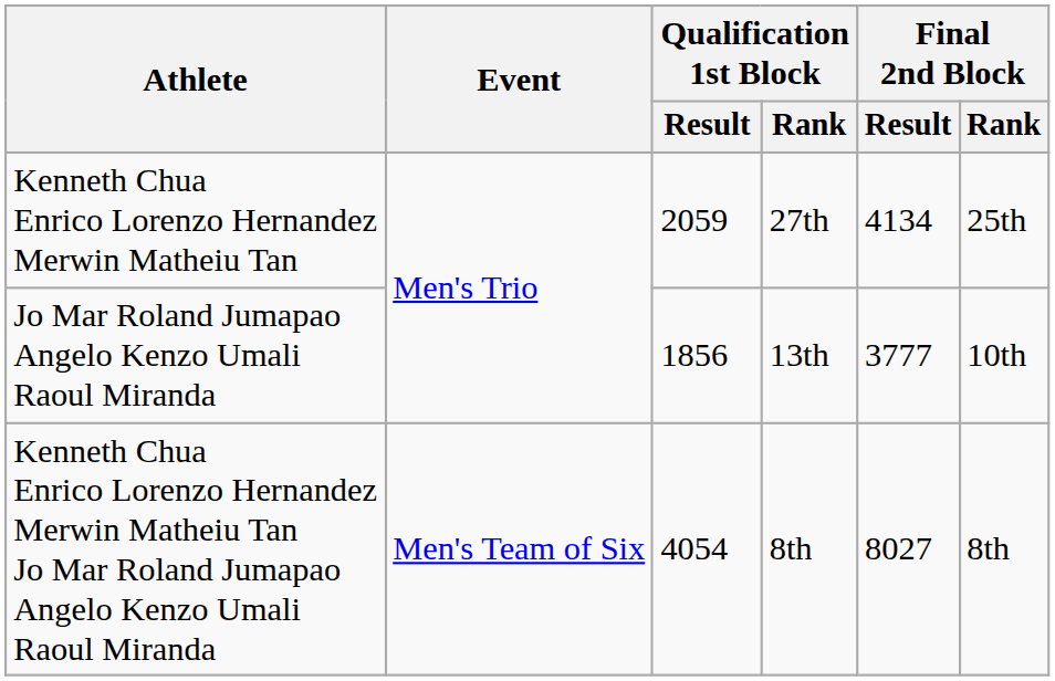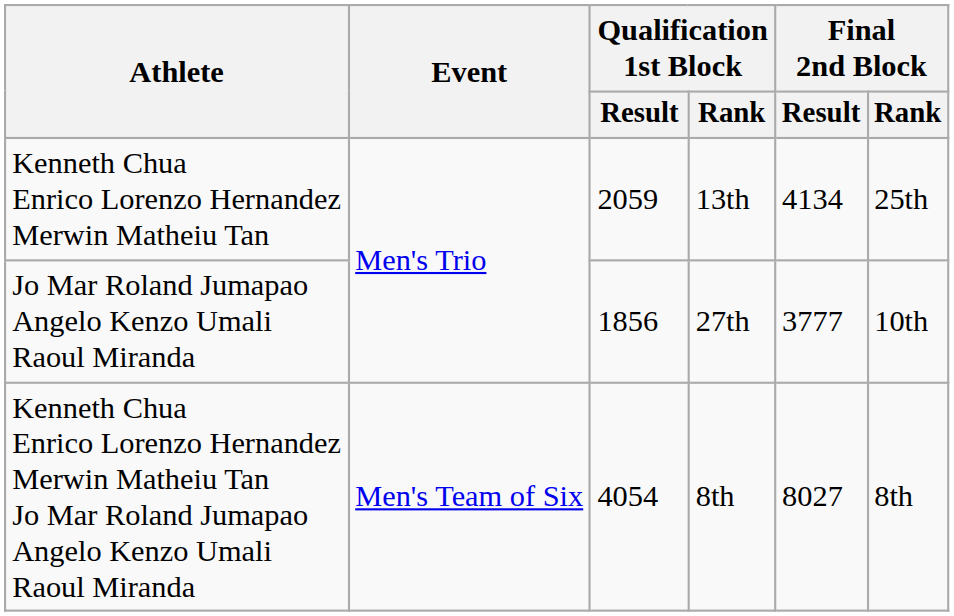Kenneth Chua Enrico Lorenzo Hernandez Merwin Matheiu Tan | Qualification 1st Block / Rank: 27th -> 13th
Jo Mar Roland Jumapao Angelo Kenzo Umali Raoul Miranda | Qualification 1st Block / Rank: 13th -> 27th
